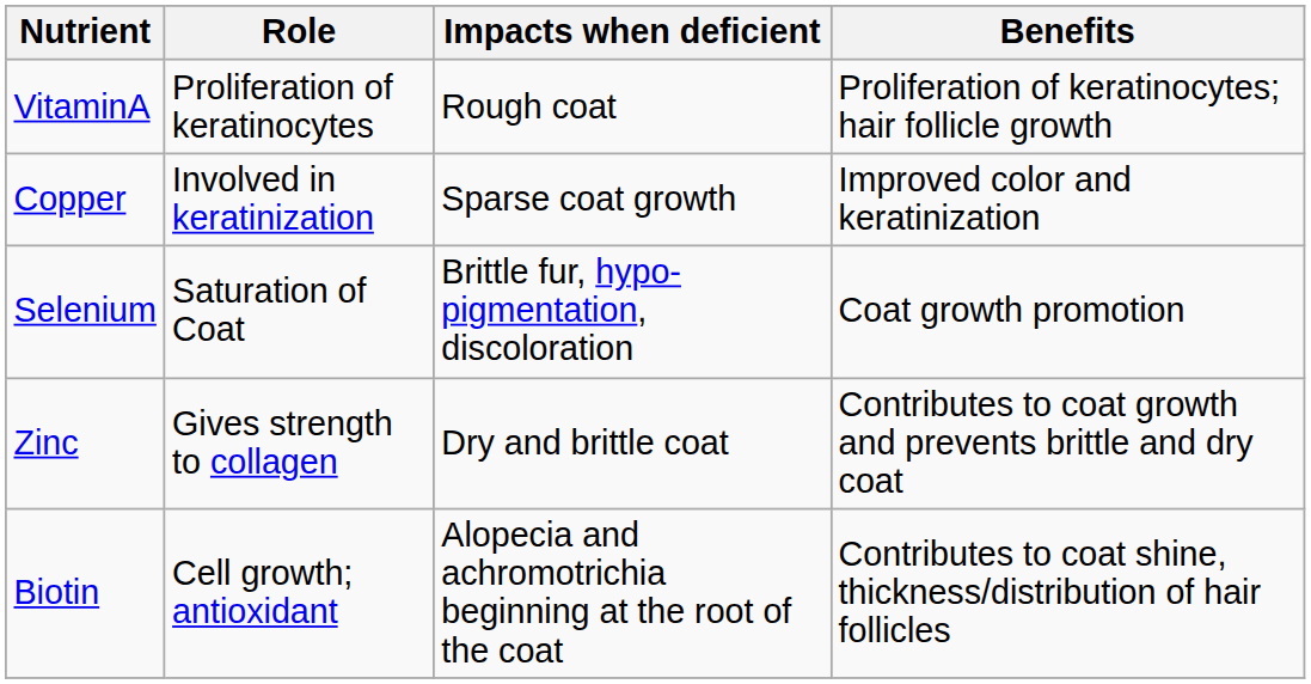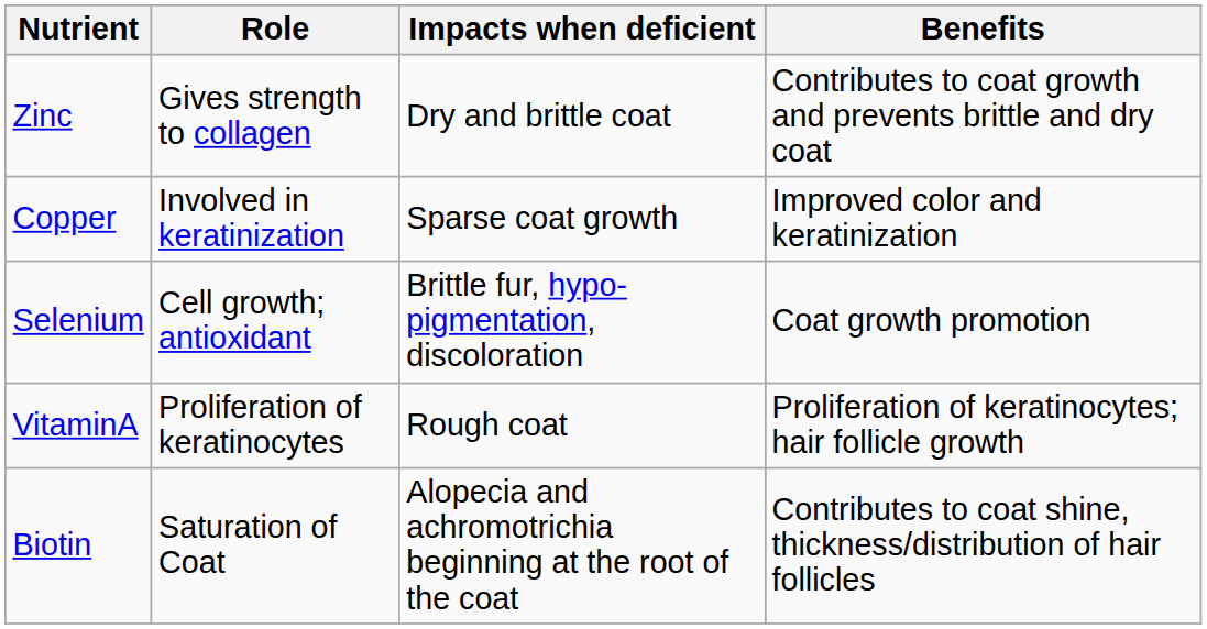rows swapped: Zinc <-> VitaminA
Selenium | Role: Saturation of Coat -> Cell growth; antioxidant
Biotin | Role: Cell growth; antioxidant -> Saturation of Coat
